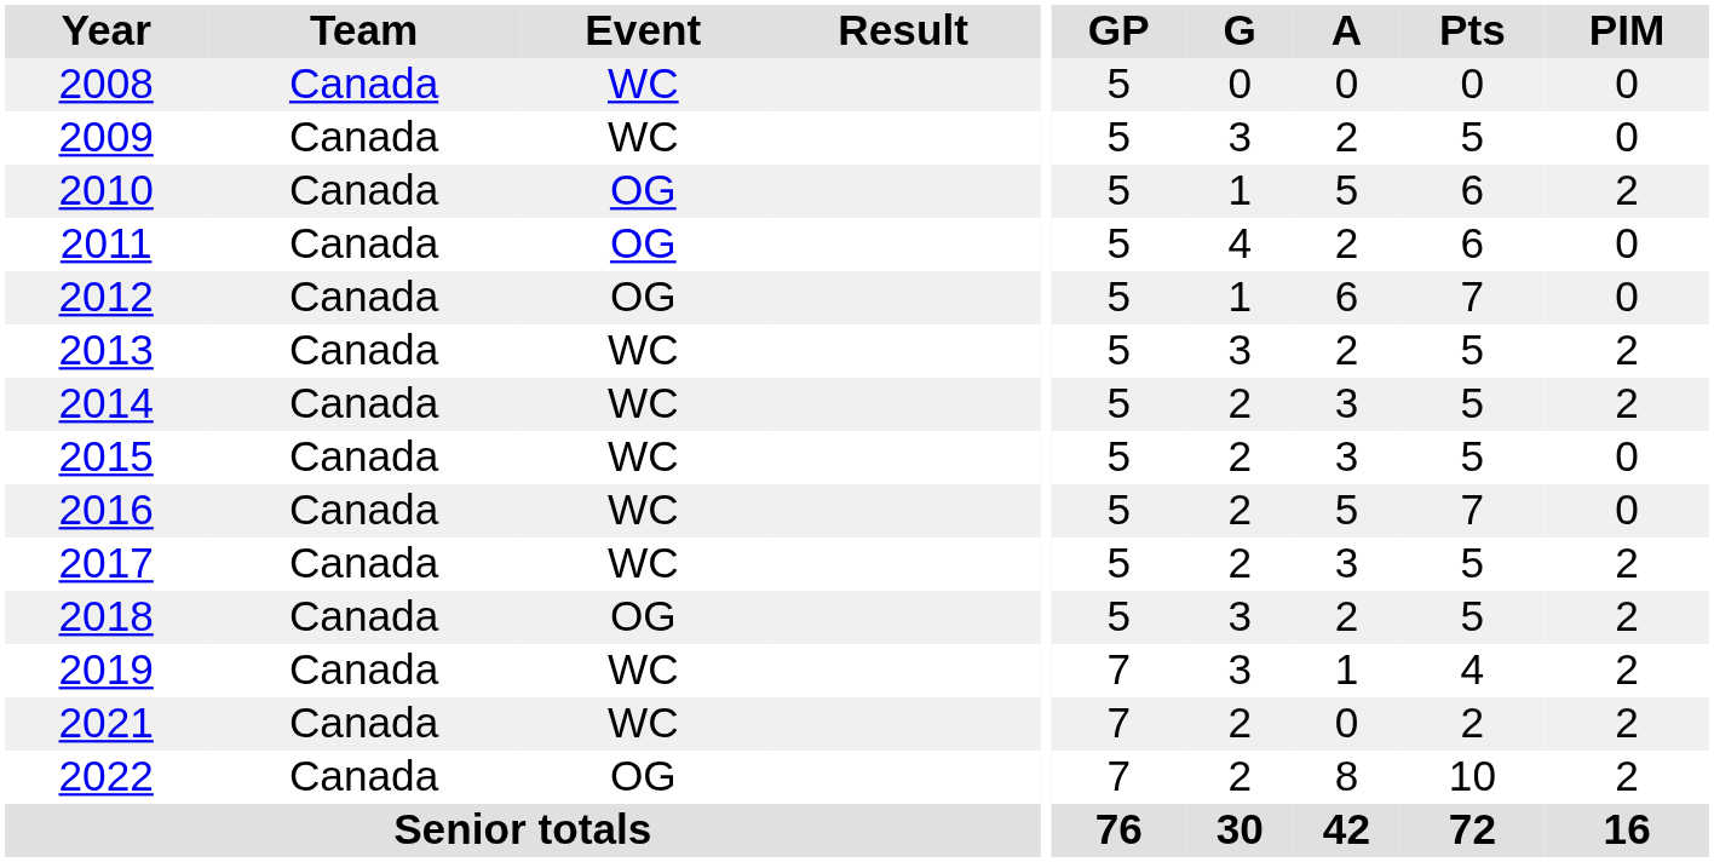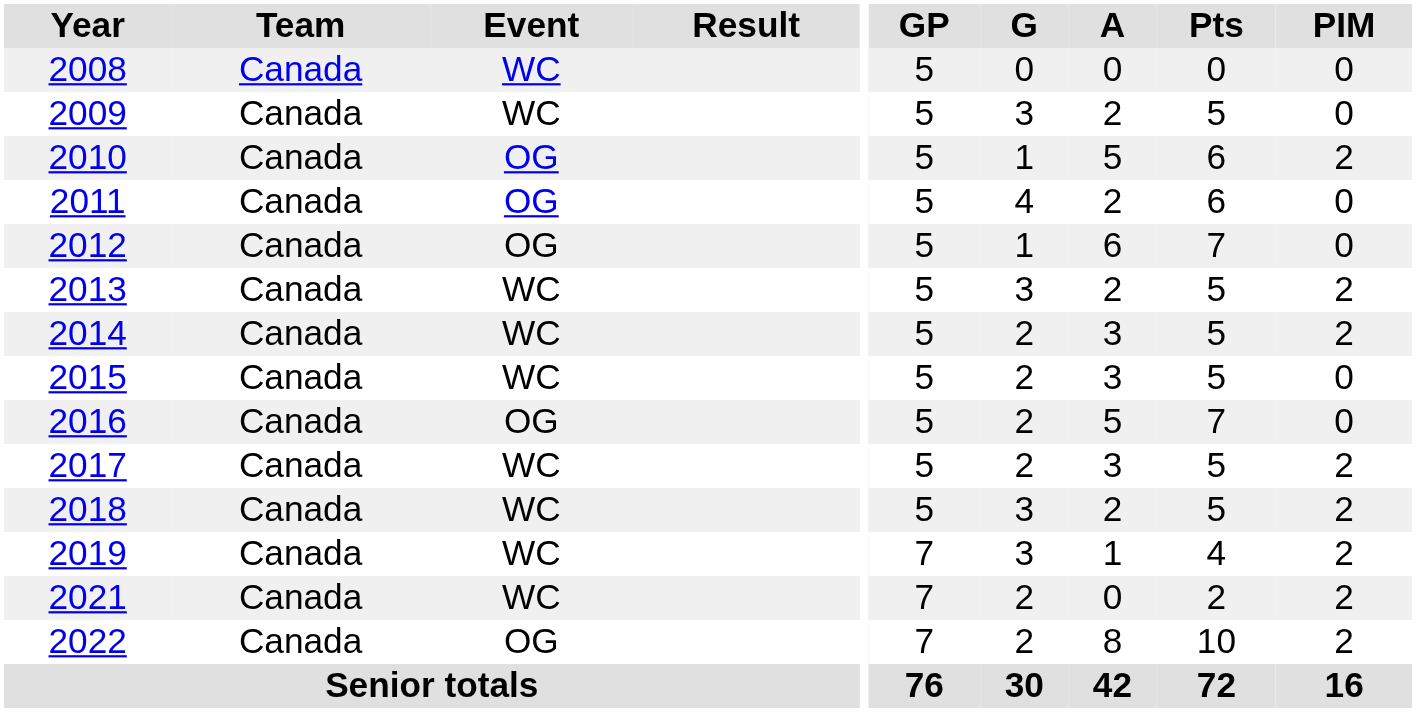2016 | Event: WC -> OG
2018 | Event: OG -> WC
